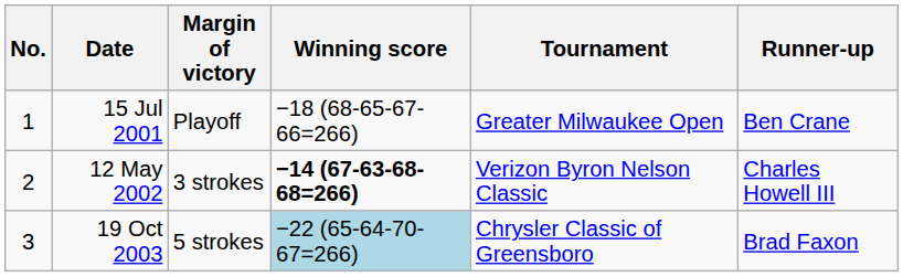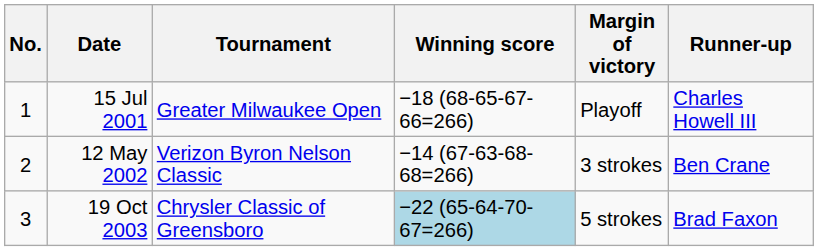columns swapped: Tournament <-> Margin of victory
15 Jul 2001 | Runner-up: Ben Crane -> Charles Howell III
12 May 2002 | Winning score: bold -> normal
12 May 2002 | Runner-up: Charles Howell III -> Ben Crane
